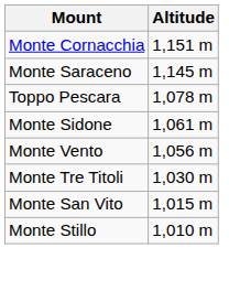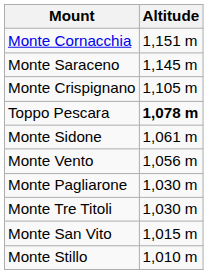+ row: Monte Crispignano | 1,105 m
Toppo Pescara | Altitude: normal -> bold
+ row: Monte Pagliarone | 1,030 m
